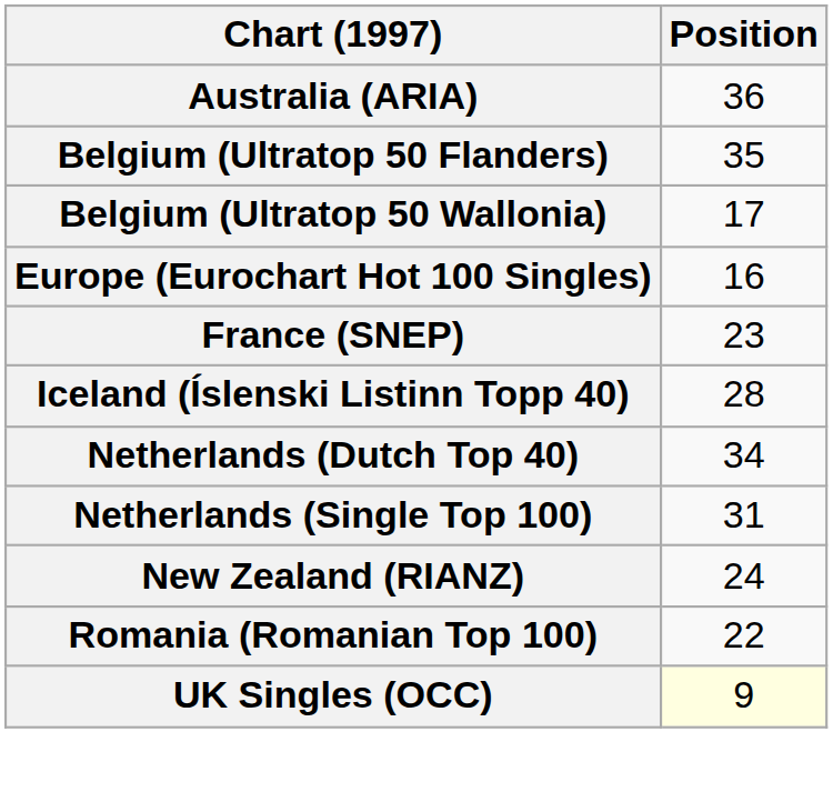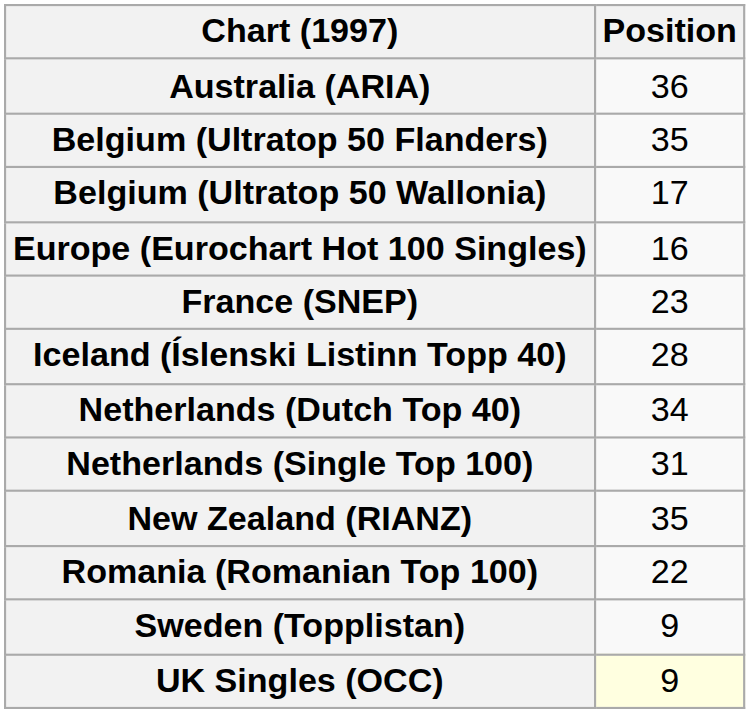New Zealand (RIANZ) | Position: 24 -> 35
+ row: Sweden (Topplistan) | 9
